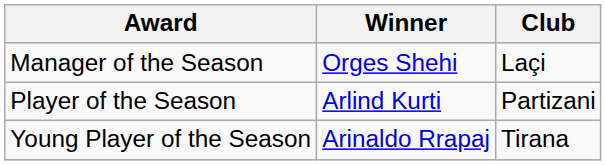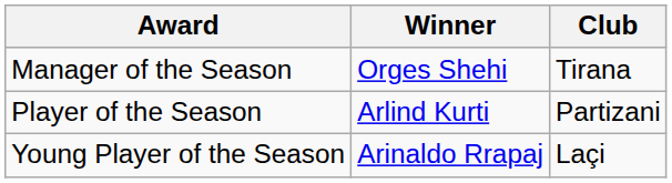Manager of the Season | Club: Laçi -> Tirana
Young Player of the Season | Club: Tirana -> Laçi
